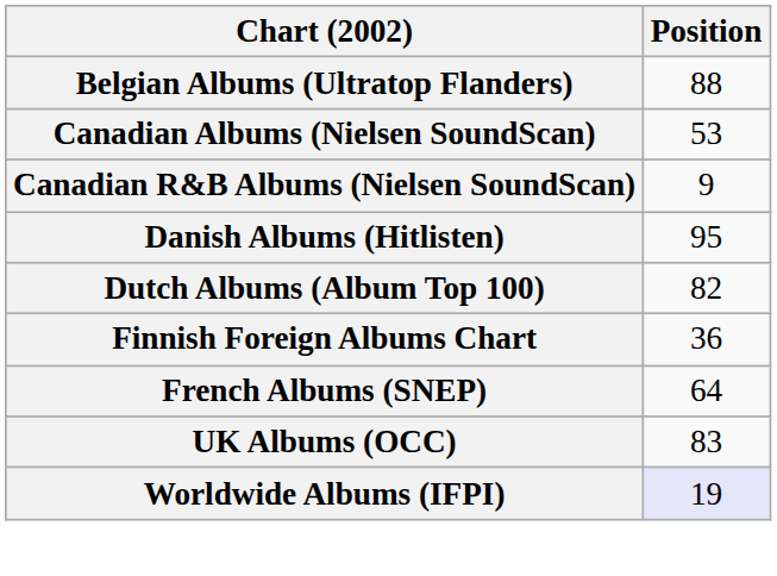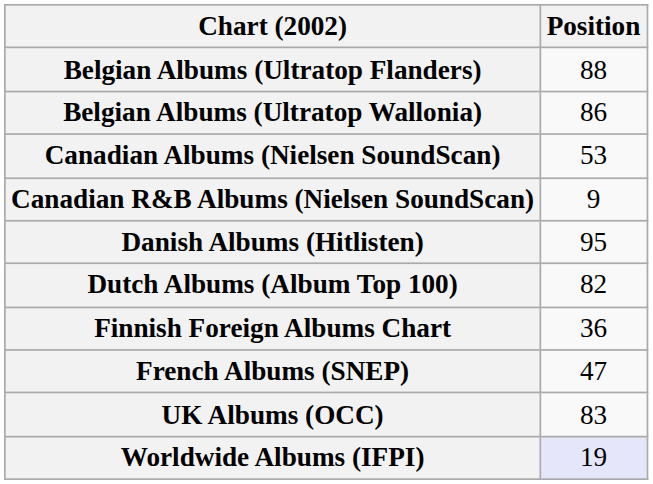+ row: Belgian Albums (Ultratop Wallonia) | 86
French Albums (SNEP) | Position: 64 -> 47
